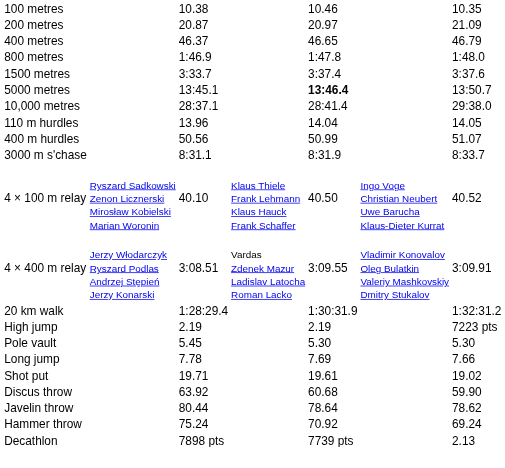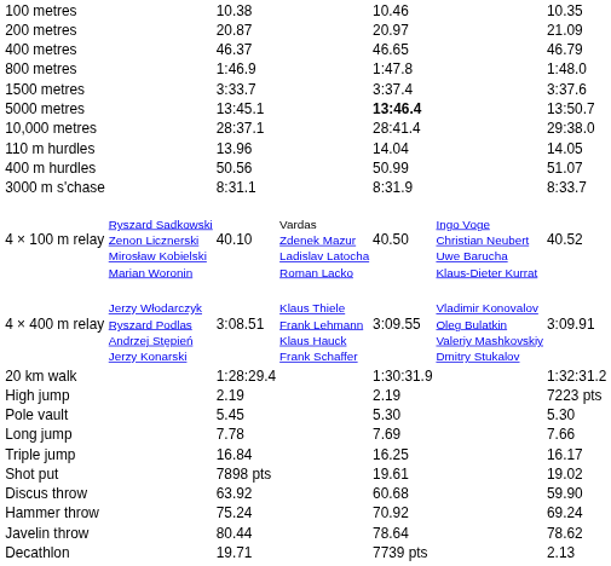4 × 100 m relay | column 4: Klaus Thiele Frank Lehmann Klaus Hauck Frank Schaffer -> Vardas Zdenek Mazur Ladislav Latocha Roman Lacko
4 × 400 m relay | column 4: Vardas Zdenek Mazur Ladislav Latocha Roman Lacko -> Klaus Thiele Frank Lehmann Klaus Hauck Frank Schaffer
+ row: Triple jump | 16.84 | 16.25 | 16.17
Shot put | column 3: 19.71 -> 7898 pts
rows swapped: Hammer throw <-> Javelin throw
Decathlon | column 3: 7898 pts -> 19.71
